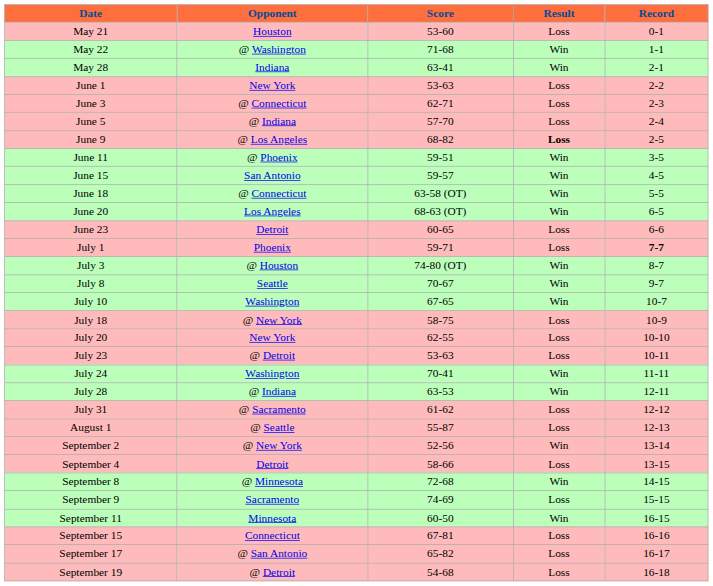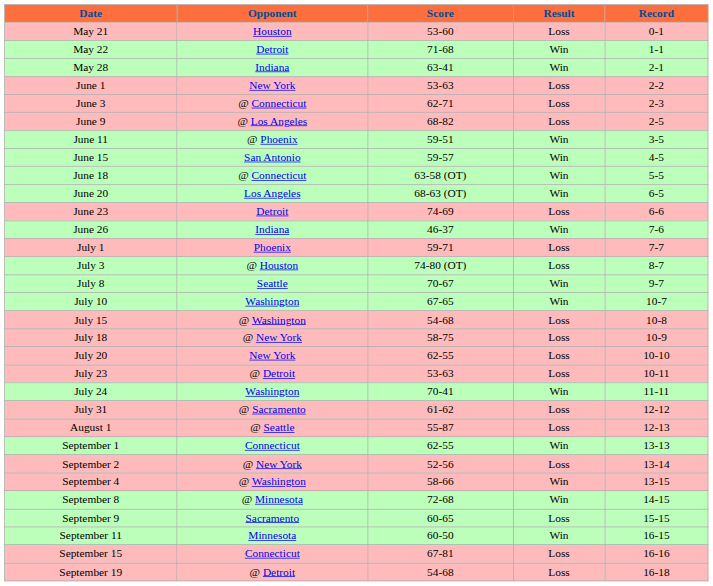May 22 | Opponent: @ Washington -> Detroit
- row: June 5 | @ Indiana | 57-70 | Loss | 2-4
June 9 | Result: bold -> normal
June 23 | Score: 60-65 -> 74-69
+ row: June 26 | Indiana | 46-37 | Win | 7-6
July 1 | Record: bold -> normal
July 3 | Result: Win -> Loss
+ row: July 15 | @ Washington | 54-68 | Loss | 10-8
- row: July 28 | @ Indiana | 63-53 | Win | 12-11
+ row: September 1 | Connecticut | 62-55 | Win | 13-13
September 2 | Result: Win -> Loss
September 4 | Opponent: Detroit -> @ Washington
September 4 | Result: Loss -> Win
September 9 | Score: 74-69 -> 60-65
- row: September 17 | @ San Antonio | 65-82 | Loss | 16-17
